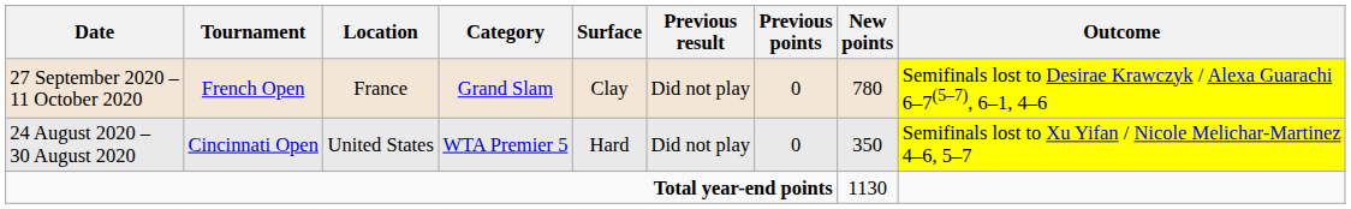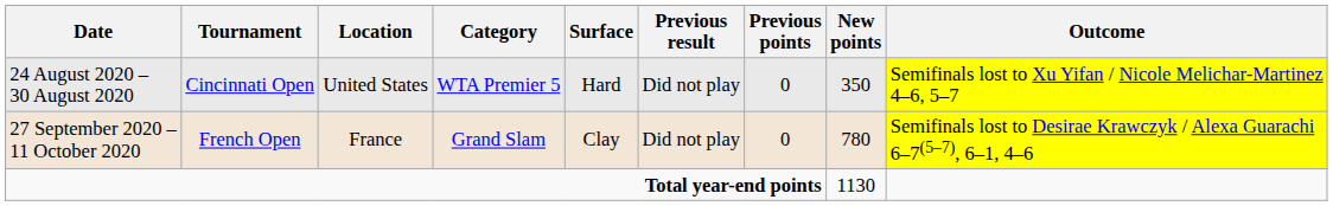rows swapped: 24 August 2020 – 30 August 2020 <-> 27 September 2020 – 11 October 2020
